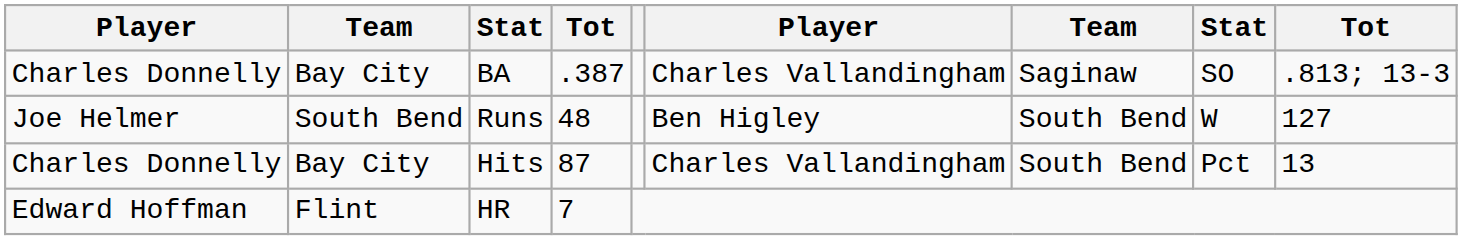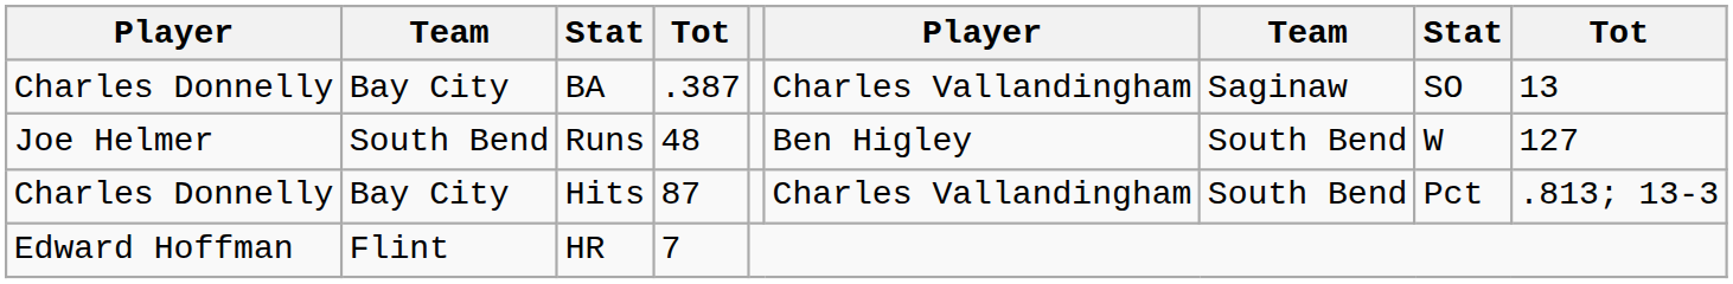BA | column 9: .813; 13-3 -> 13
Hits | column 9: 13 -> .813; 13-3
